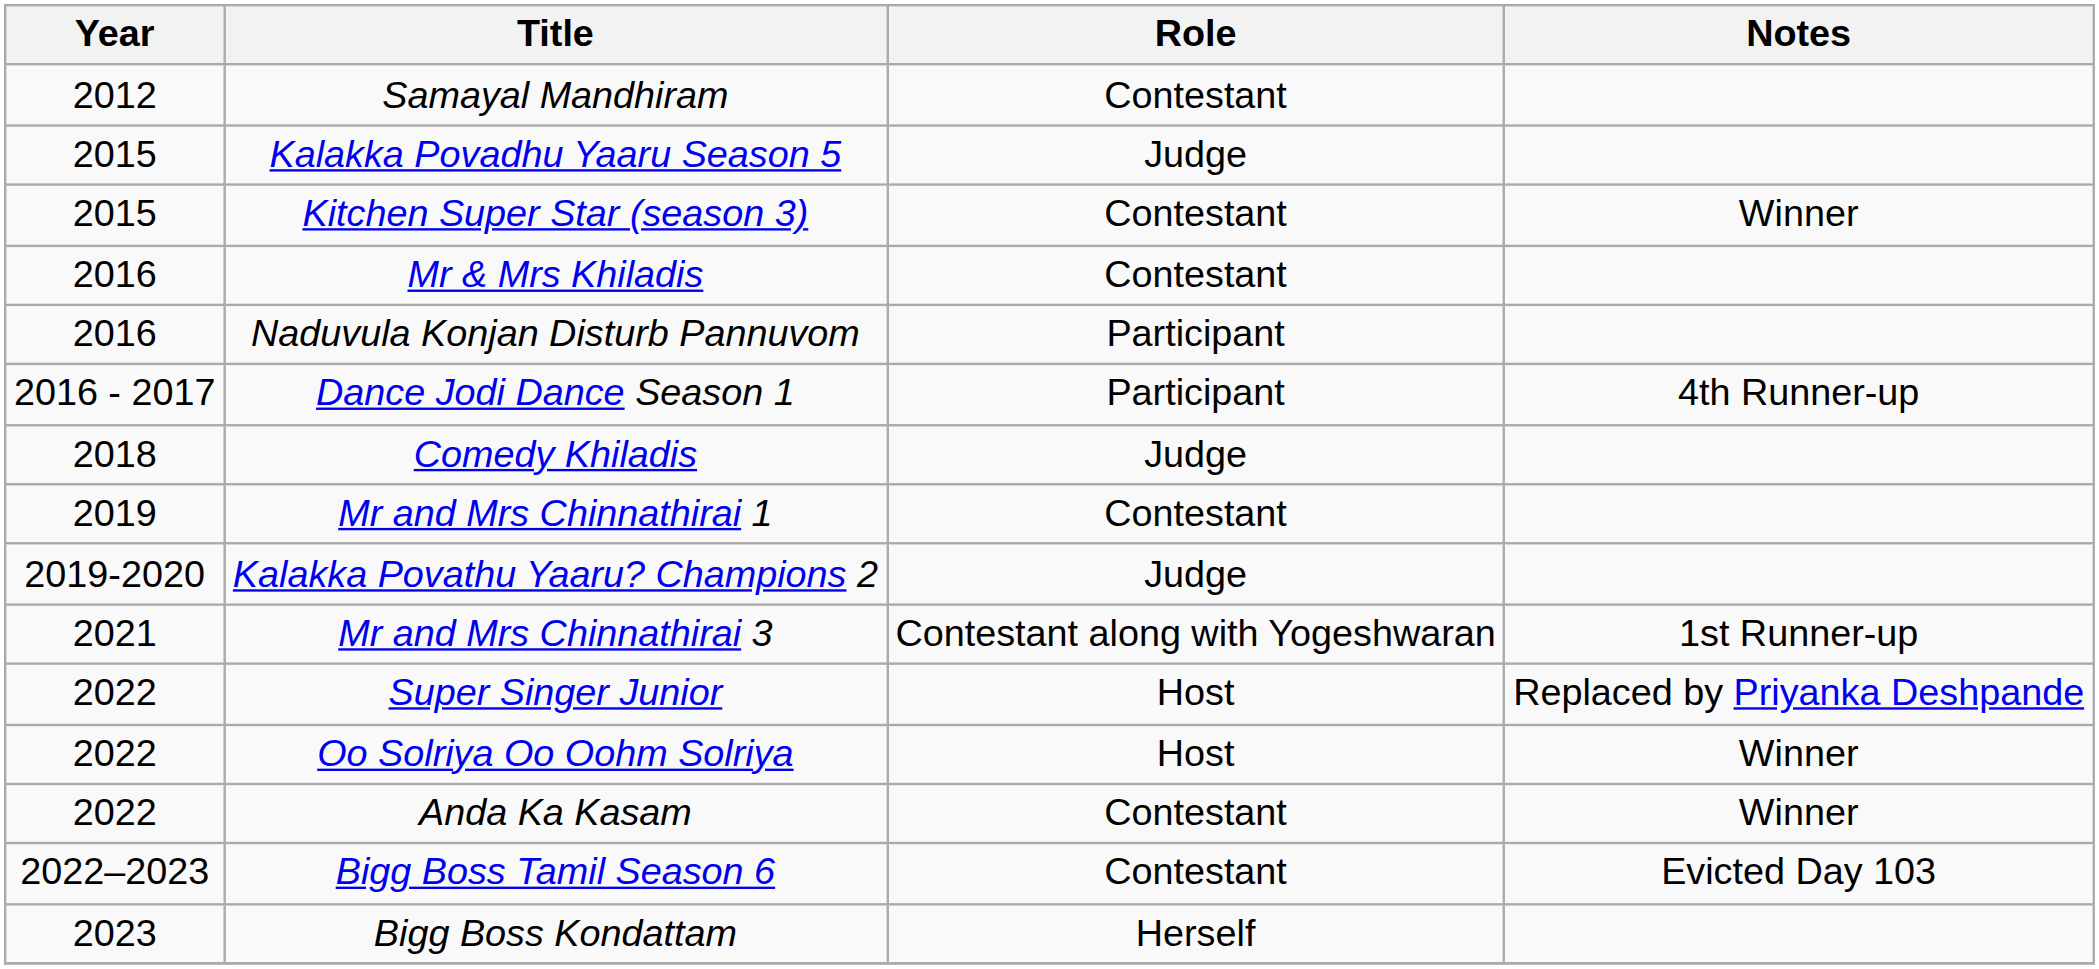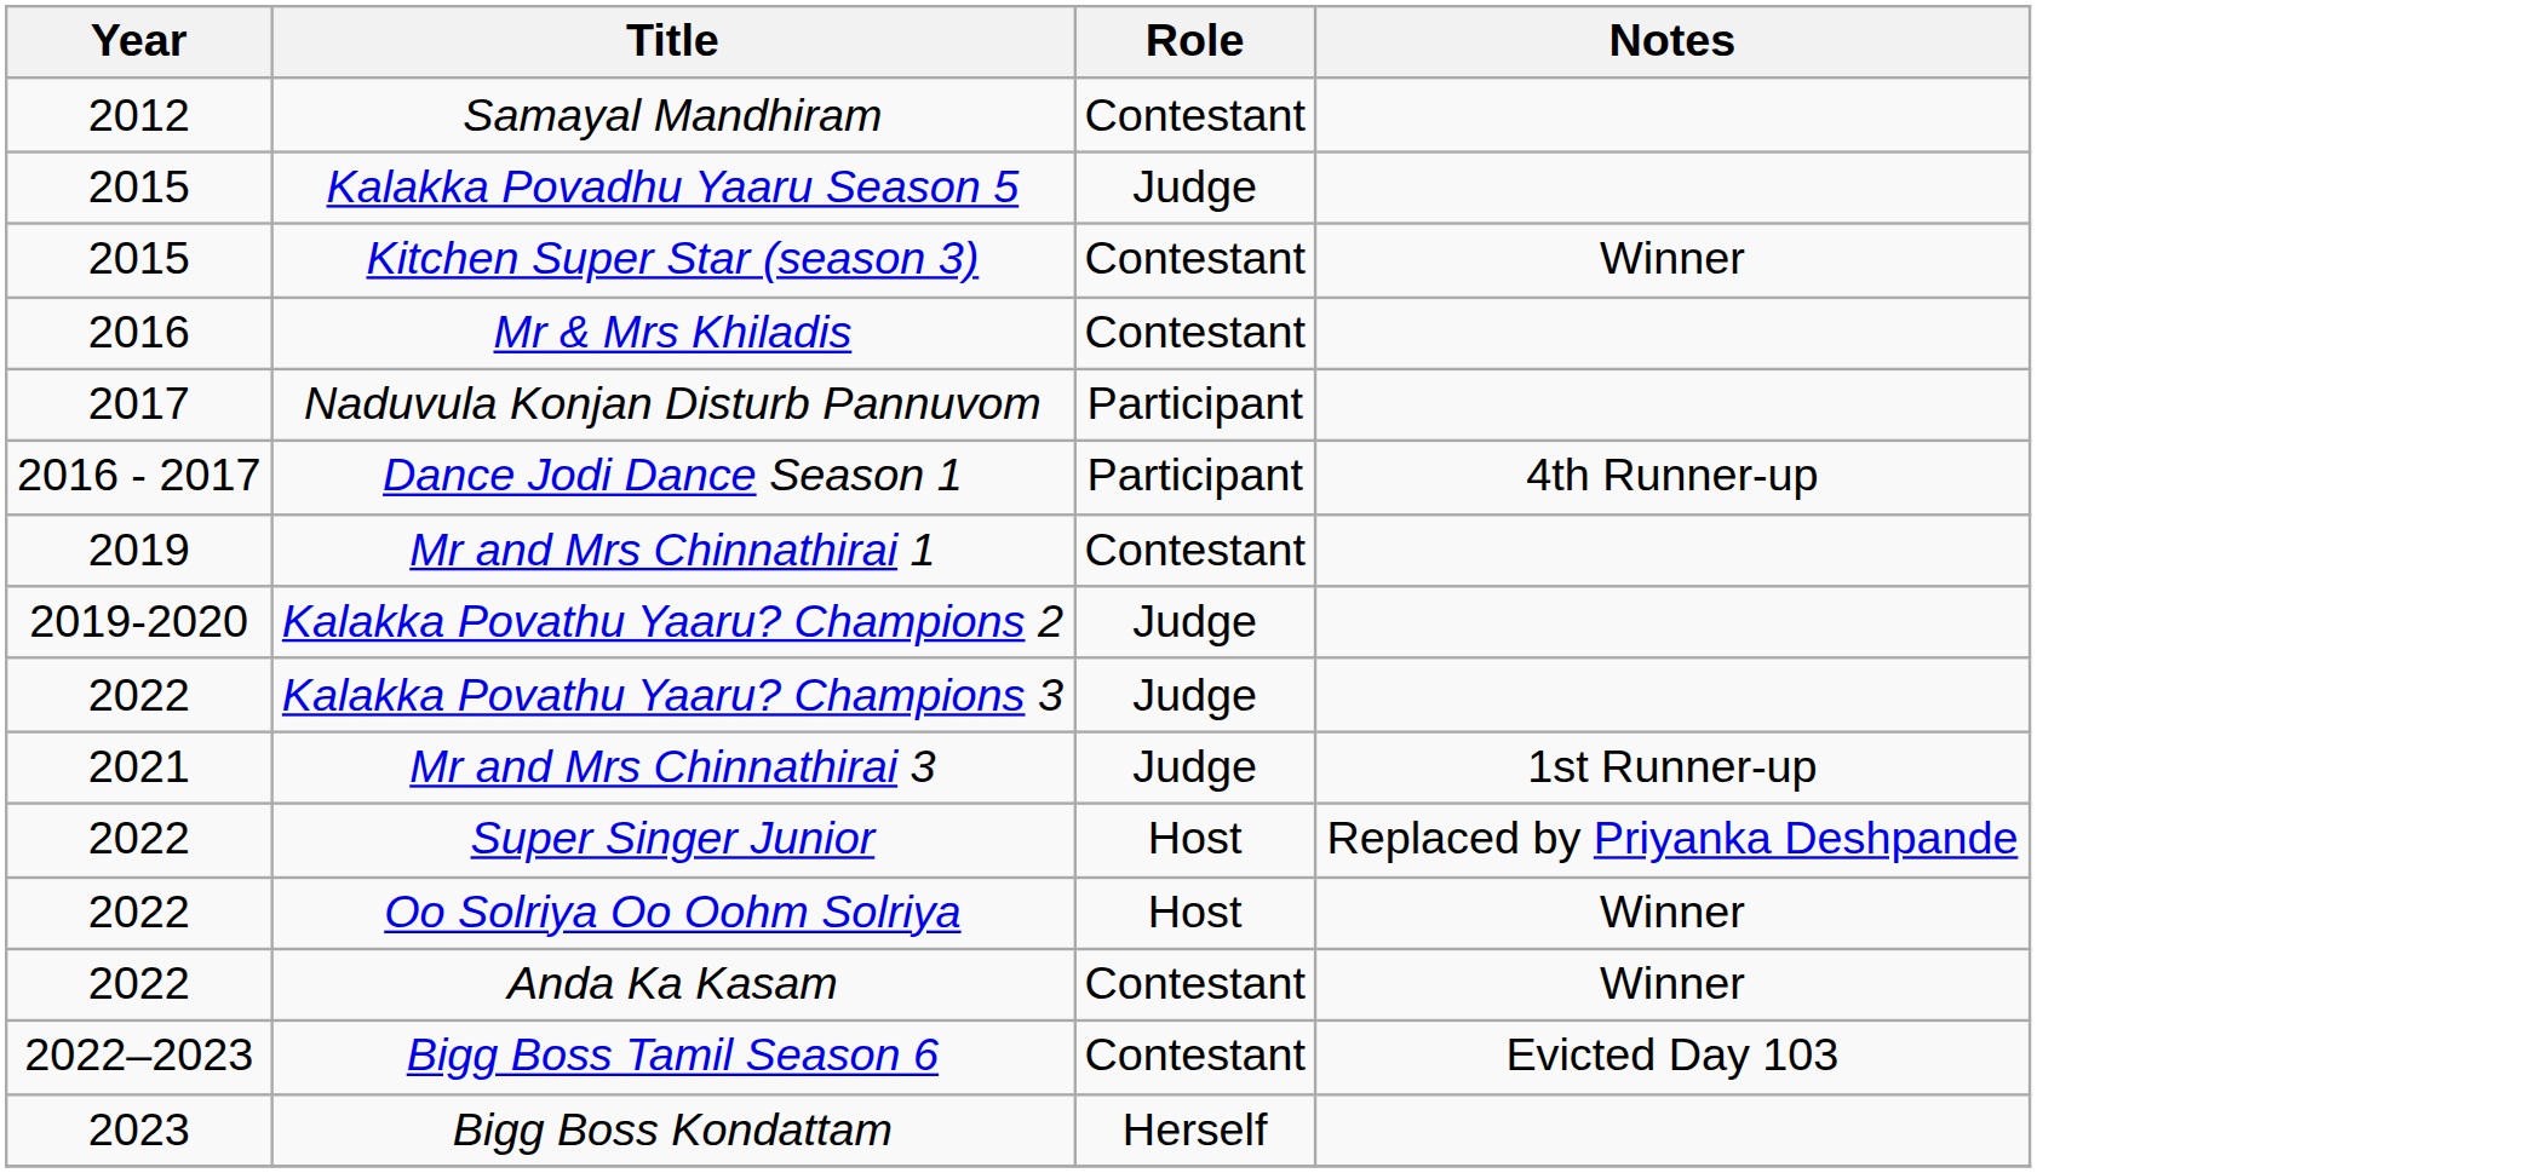Naduvula Konjan Disturb Pannuvom | Year: 2016 -> 2017
- row: 2018 | Comedy Khiladis | Judge
+ row: 2022 | Kalakka Povathu Yaaru? Champions 3 | Judge
Mr and Mrs Chinnathirai 3 | Role: Contestant along with Yogeshwaran -> Judge
